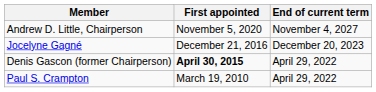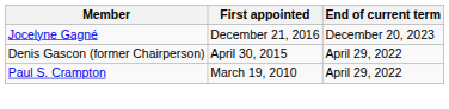- row: Andrew D. Little, Chairperson | November 5, 2020 | November 4, 2027
Denis Gascon (former Chairperson) | First appointed: bold -> normal
